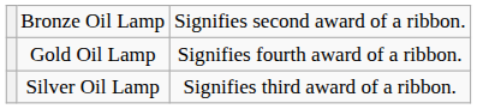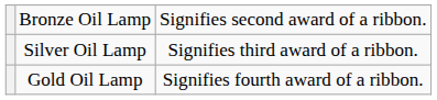rows swapped: Silver Oil Lamp <-> Gold Oil Lamp
